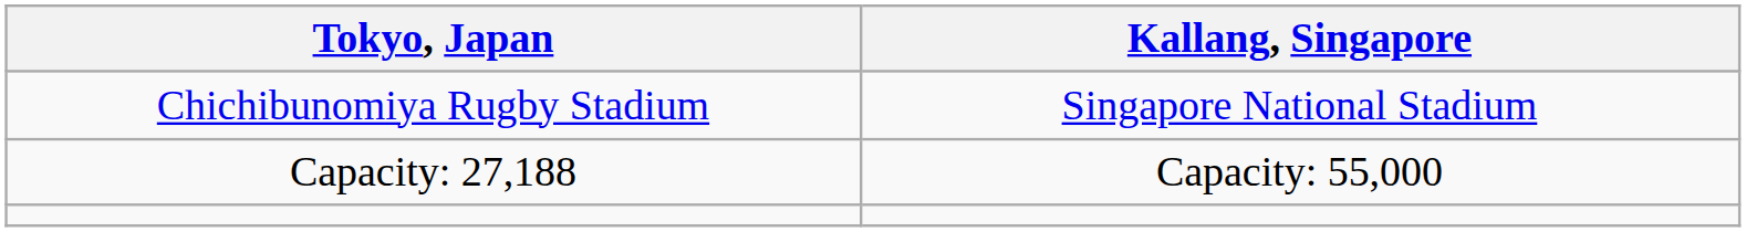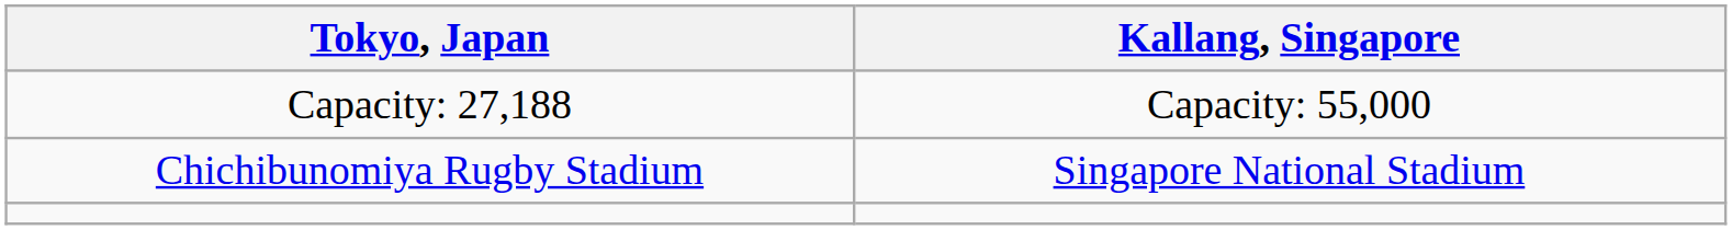rows swapped: Chichibunomiya Rugby Stadium <-> Capacity: 27,188
